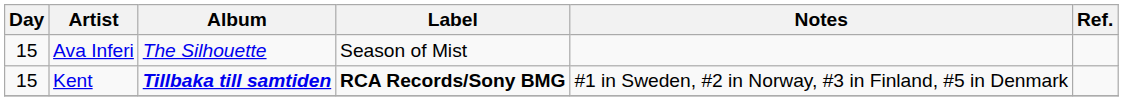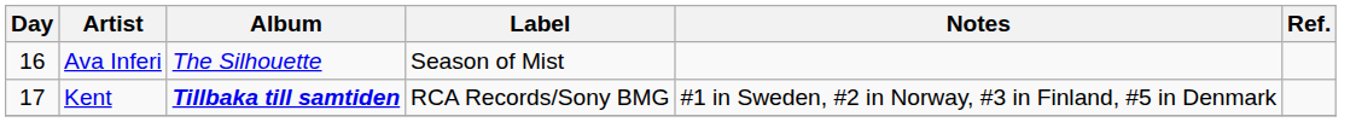Ava Inferi | Day: 15 -> 16
Kent | Day: 15 -> 17
Kent | Label: bold -> normal
